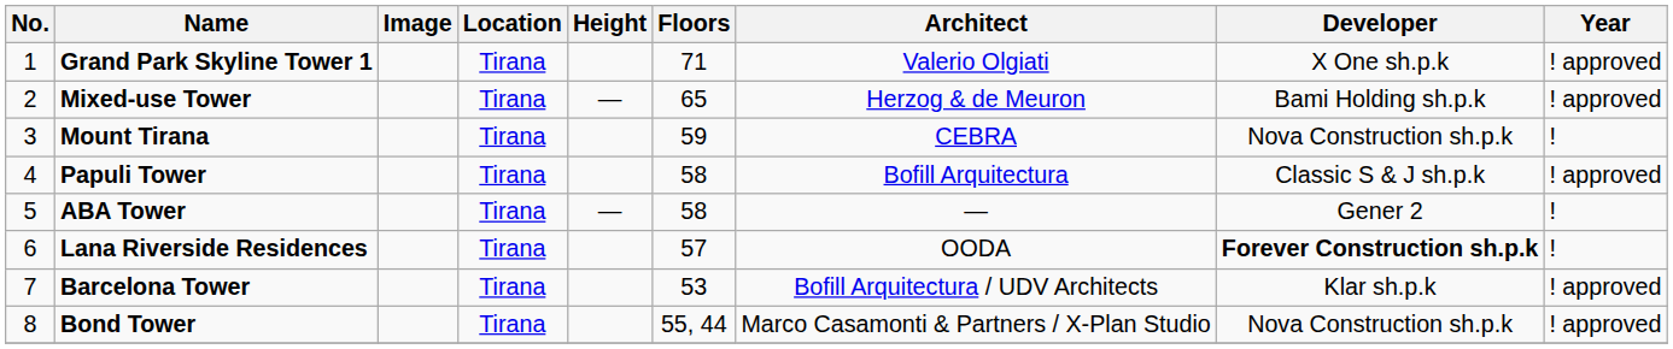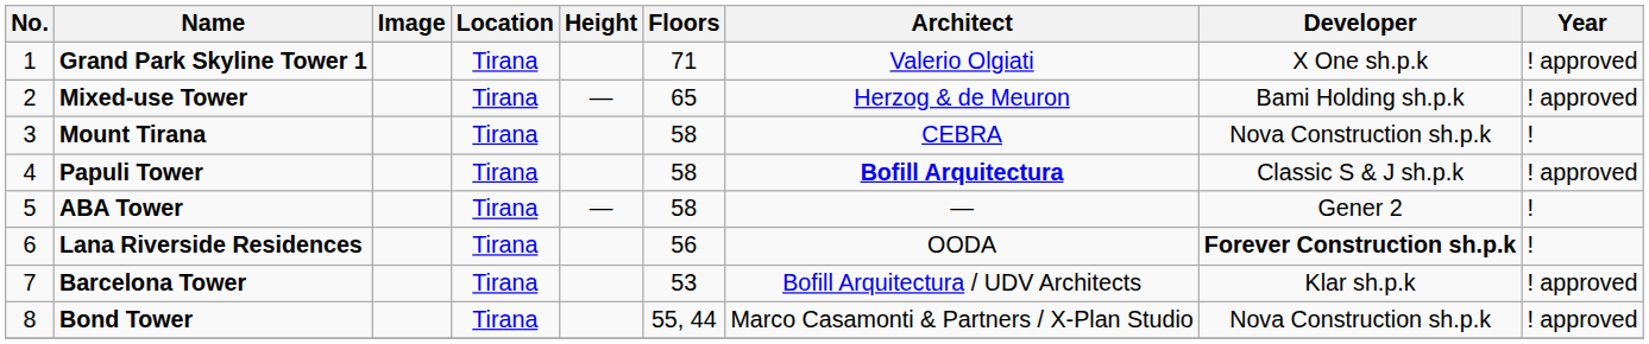Mount Tirana | Floors: 59 -> 58
Papuli Tower | Architect: normal -> bold
Lana Riverside Residences | Floors: 57 -> 56
